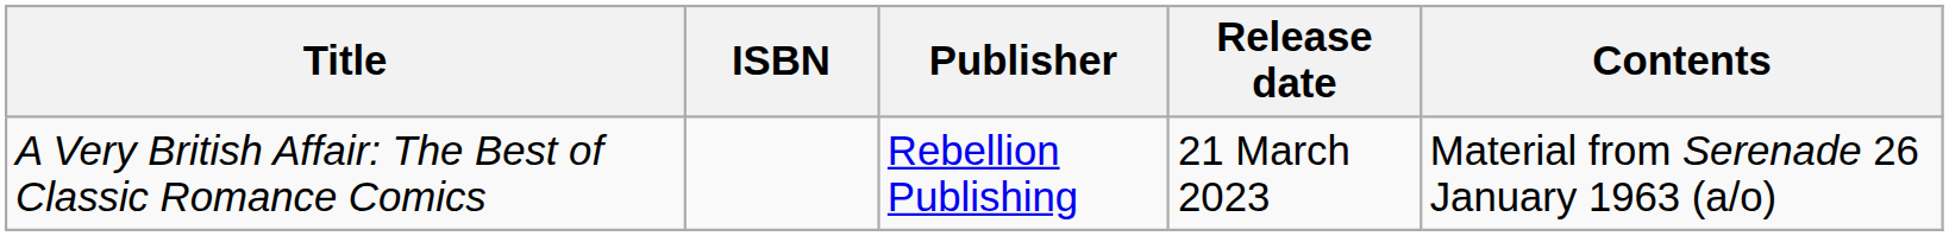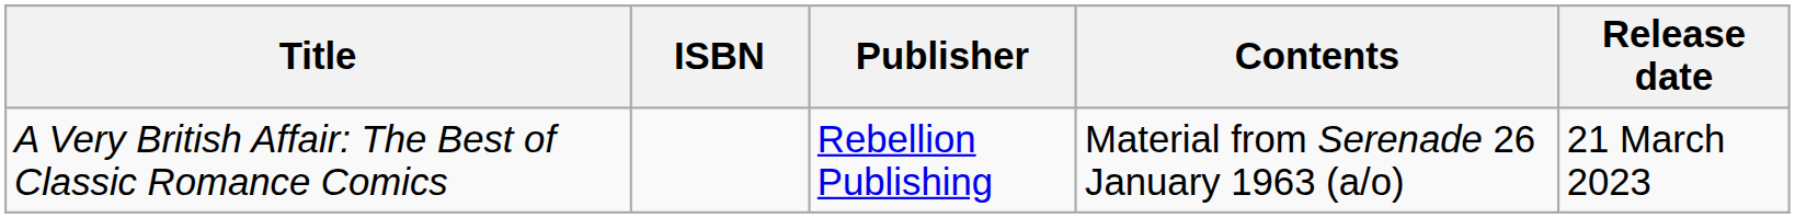columns swapped: Release date <-> Contents
